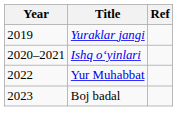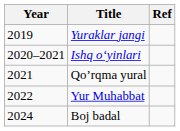+ row: 2021 | Qo’rqma yural
Boj badal | Year: 2023 -> 2024
